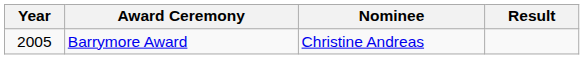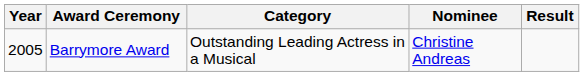+ column: Category | Outstanding Leading Actress in a Musical
